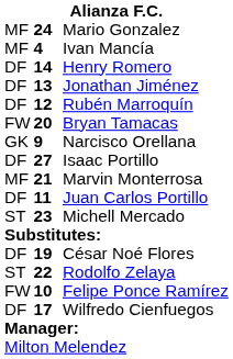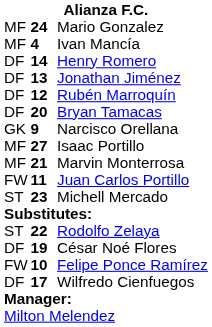Bryan Tamacas | column 1: FW -> DF
Isaac Portillo | column 1: DF -> MF
Juan Carlos Portillo | column 1: DF -> FW
rows swapped: César Noé Flores <-> Rodolfo Zelaya
